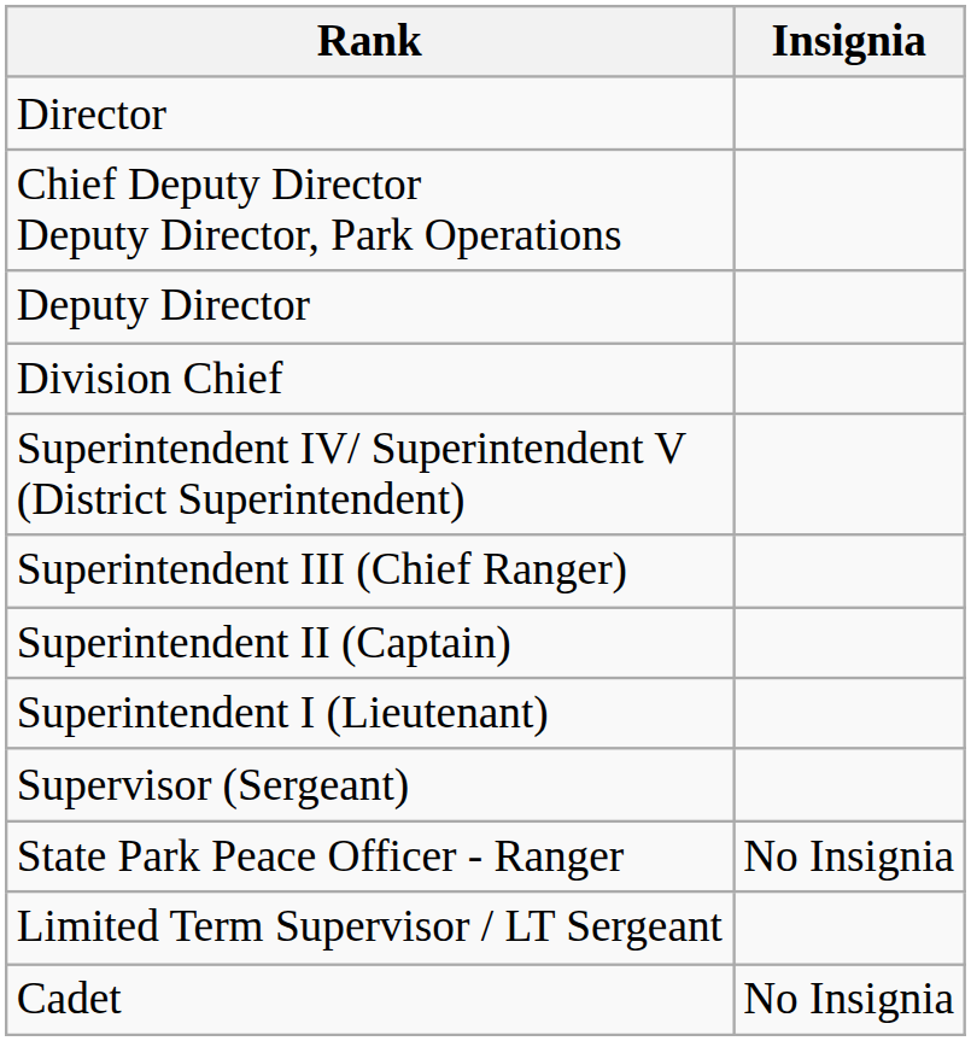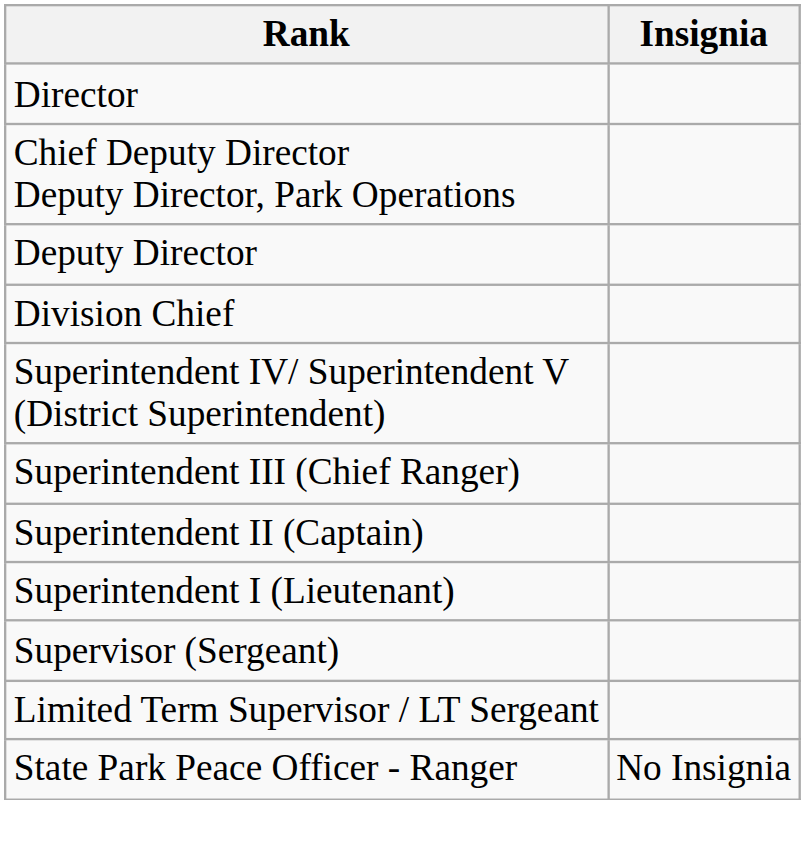rows swapped: Limited Term Supervisor / LT Sergeant <-> State Park Peace Officer - Ranger
- row: Cadet | No Insignia
